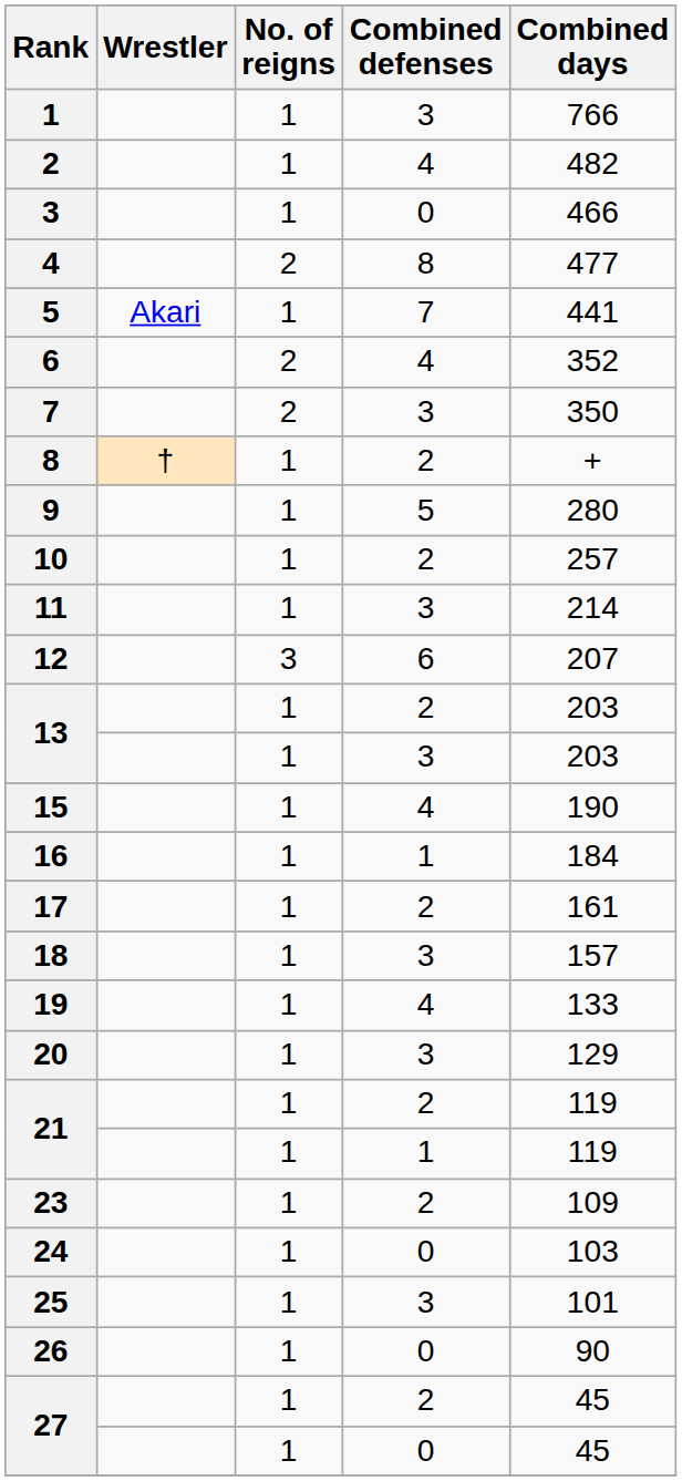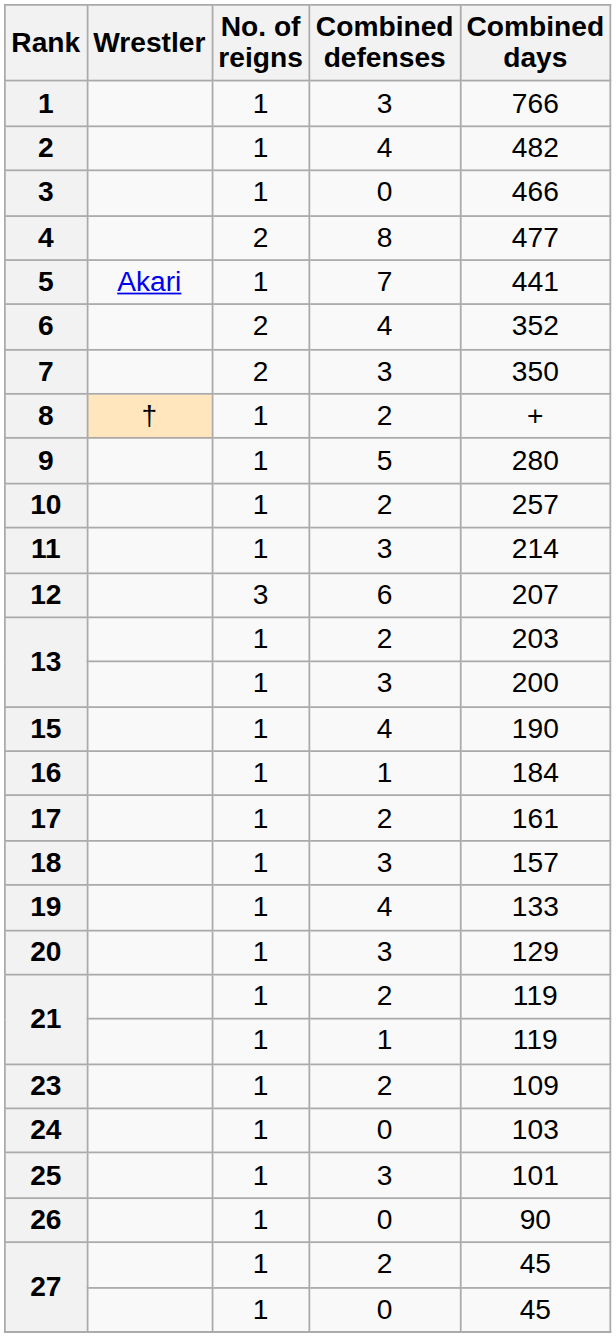13 / 3 | Combined days: 203 -> 200
